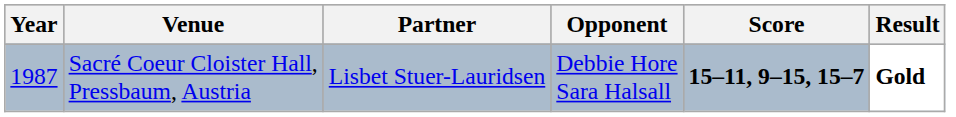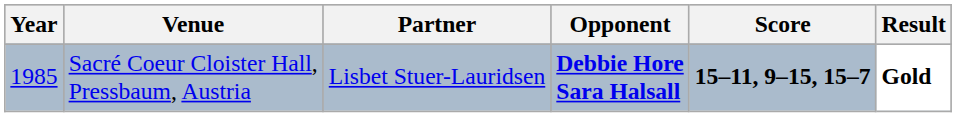Sacré Coeur Cloister Hall, Pressbaum, Austria | Year: 1987 -> 1985
Sacré Coeur Cloister Hall, Pressbaum, Austria | Opponent: normal -> bold
